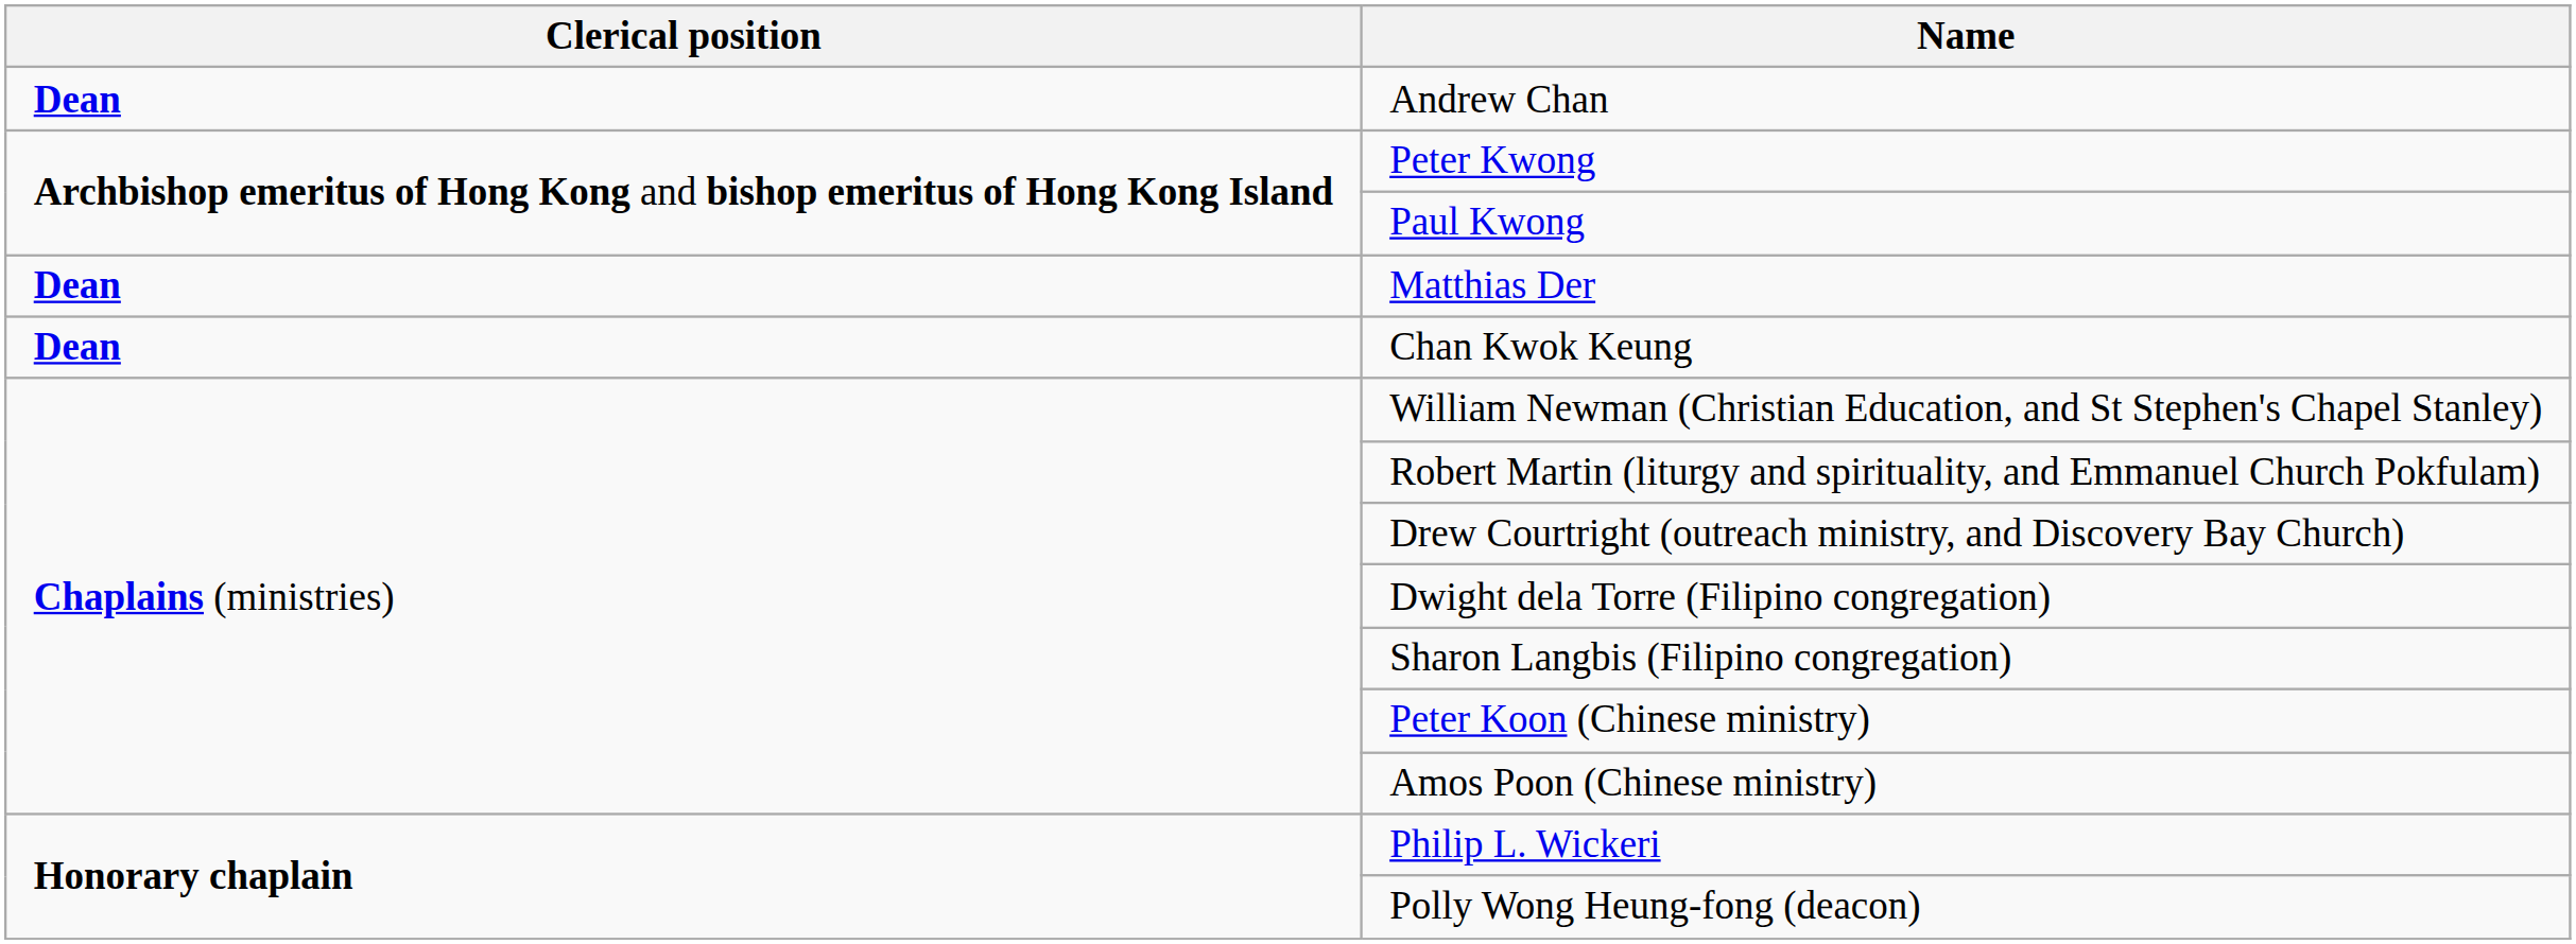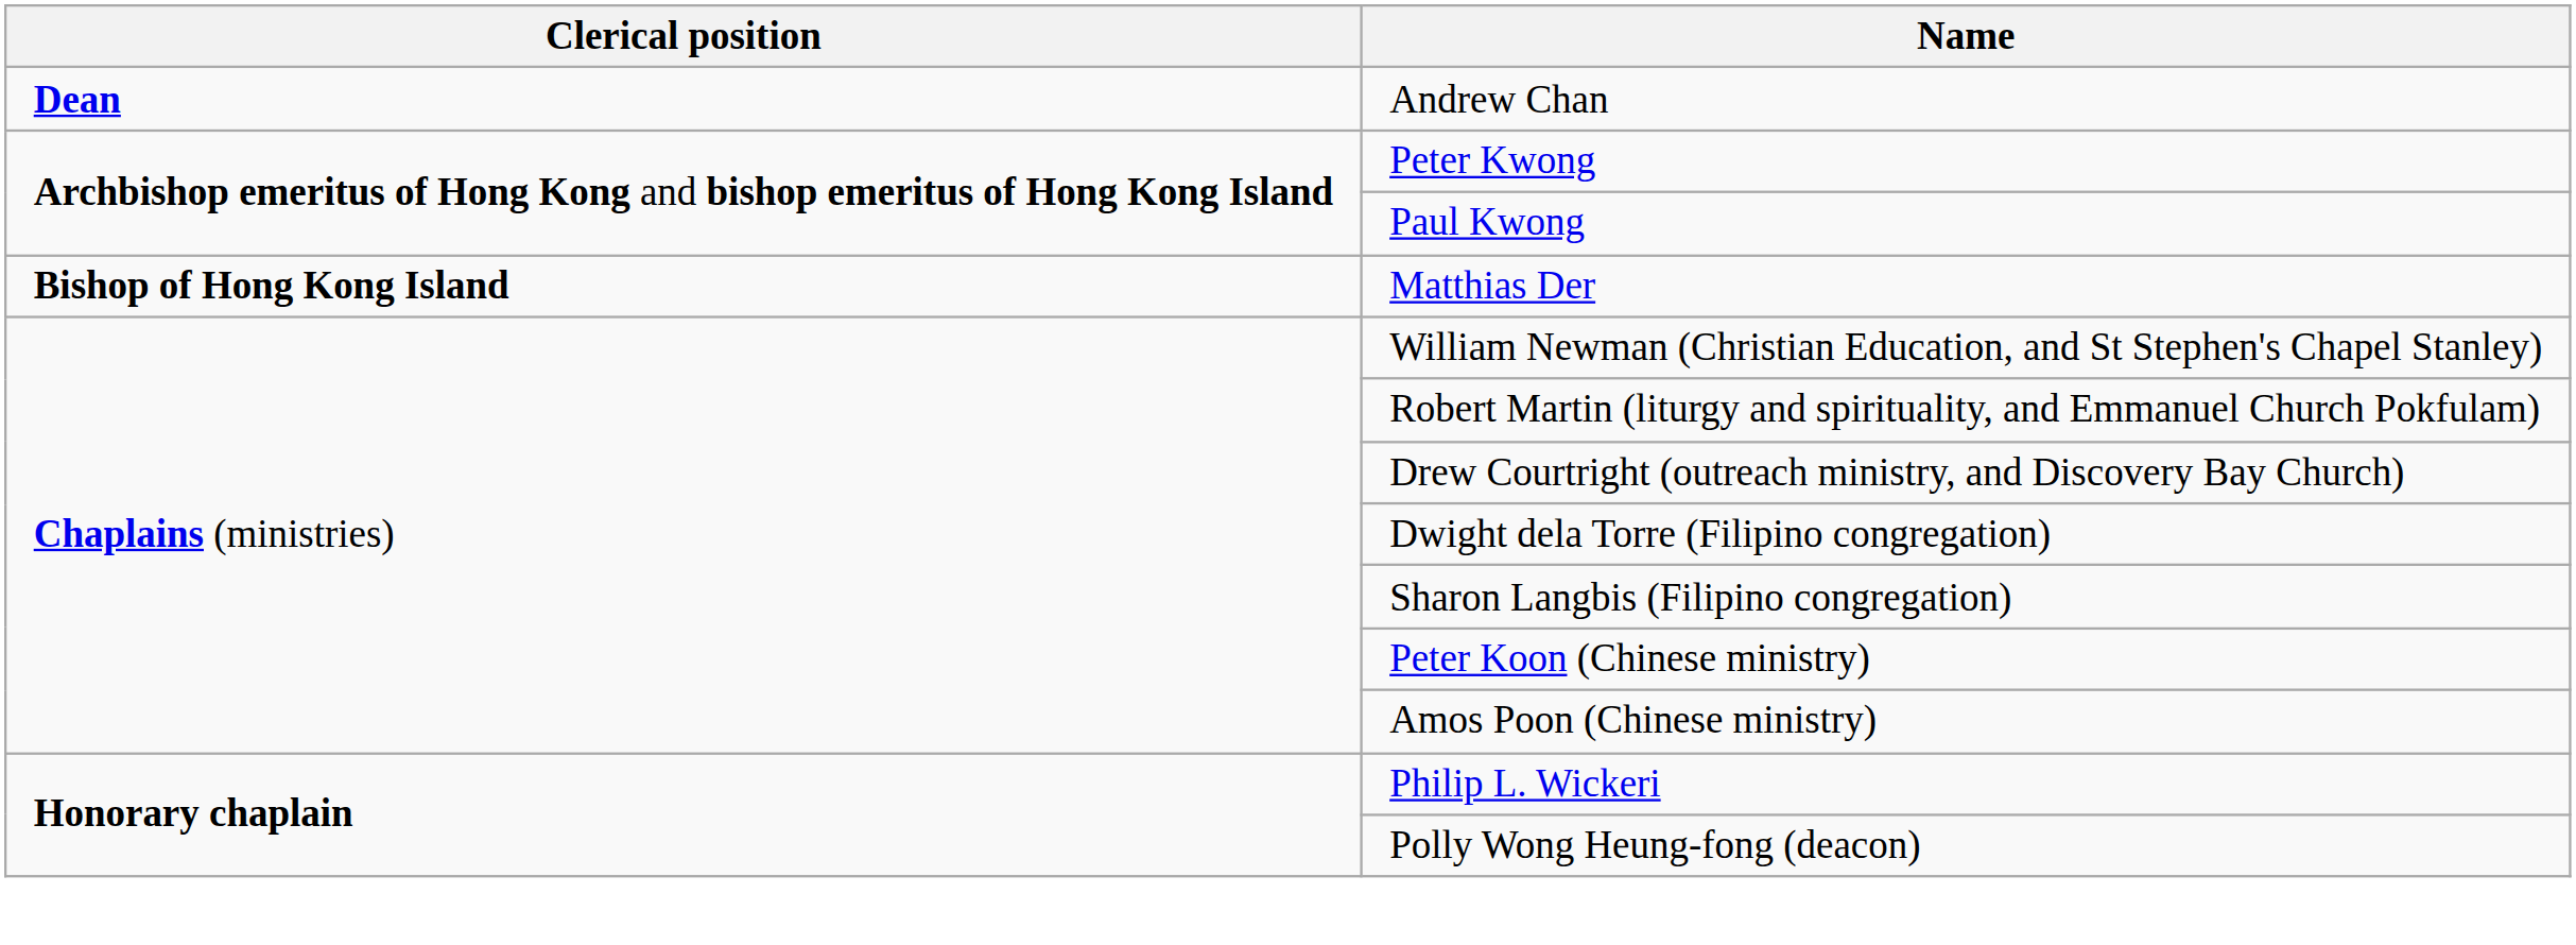Matthias Der | Clerical position: Dean -> Bishop of Hong Kong Island
- row: Dean | Chan Kwok Keung
